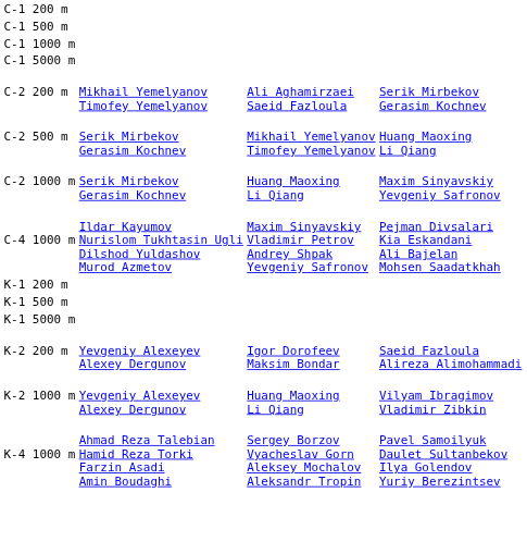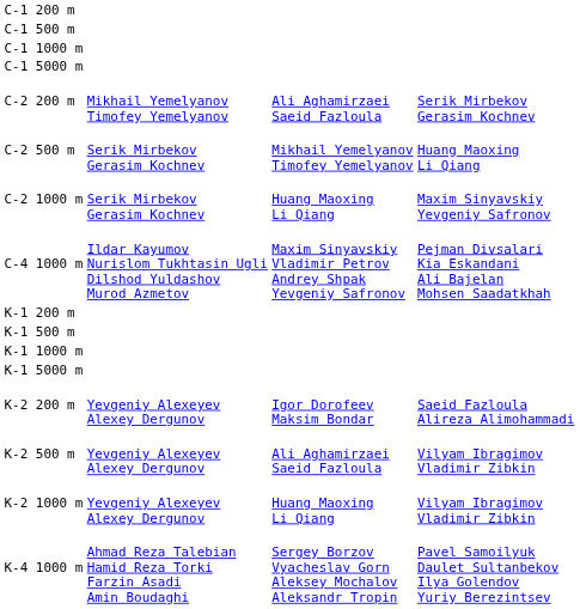+ row: K-1 1000 m
+ row: K-2 500 m | Yevgeniy Alexeyev Alexey Dergunov | Ali Aghamirzaei Saeid Fazloula | Vilyam Ibragimov Vladimir Zibkin
